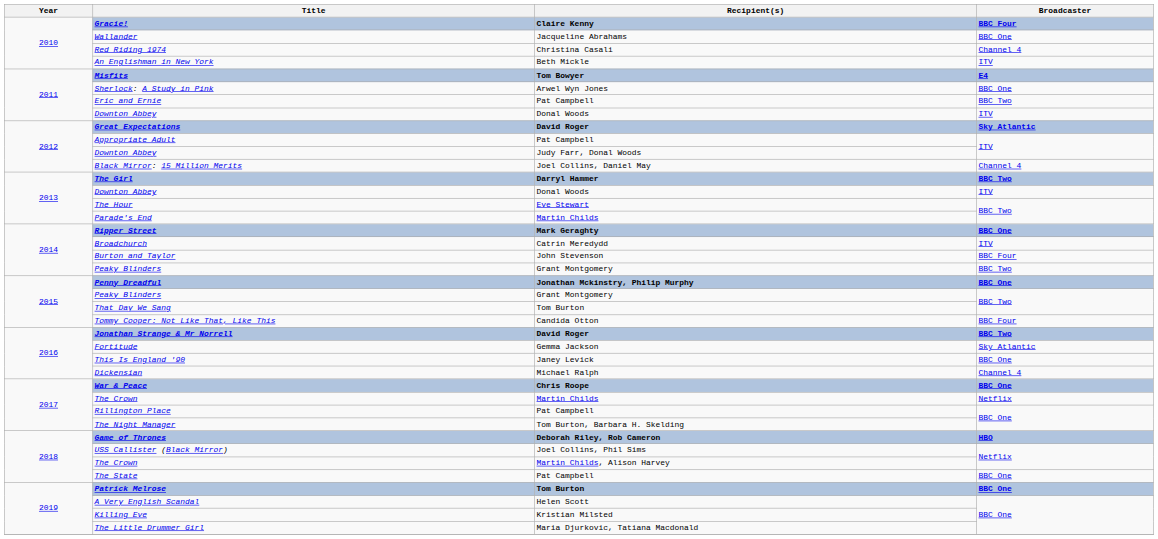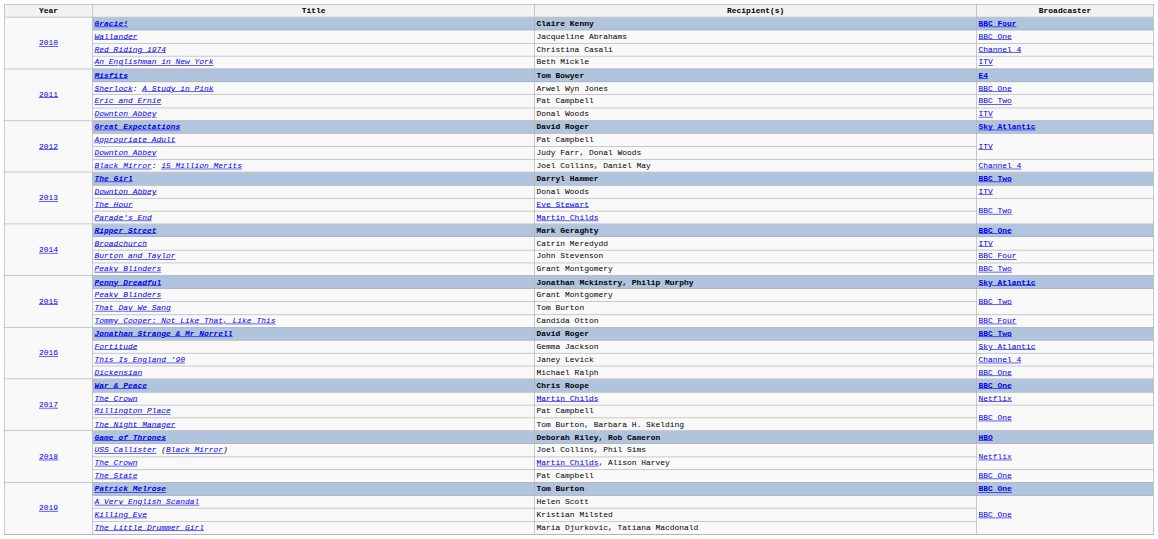Penny Dreadful | Broadcaster: BBC One -> Sky Atlantic
This Is England '90 | Broadcaster: BBC One -> Channel 4
Dickensian | Broadcaster: Channel 4 -> BBC One
